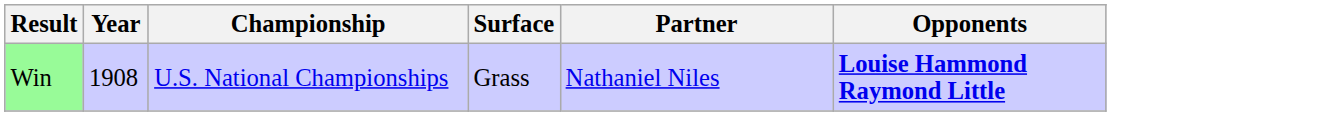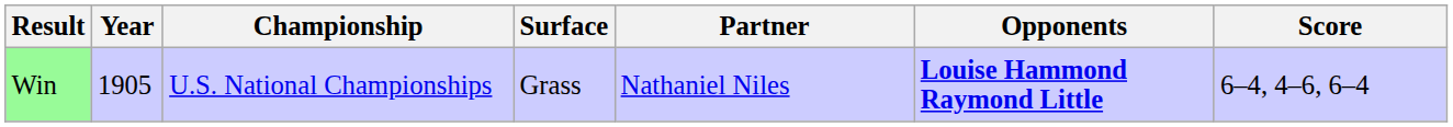+ column: Score | 6–4, 4–6, 6–4
Win | Year: 1908 -> 1905
